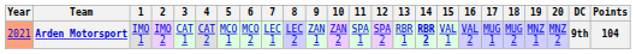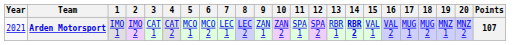- column: DC | 9th
Arden Motorsport | Year: lightsalmon background -> no background
Arden Motorsport | Points: 104 -> 107
